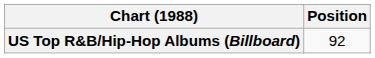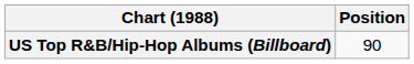US Top R&B/Hip-Hop Albums (Billboard) | Position: 92 -> 90
